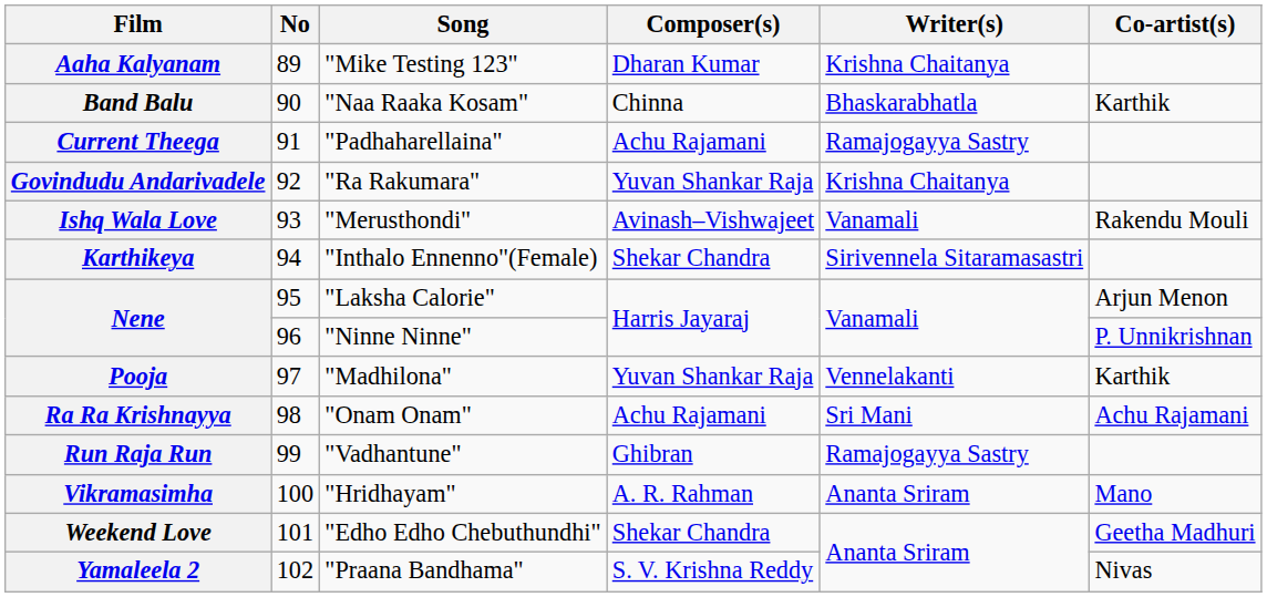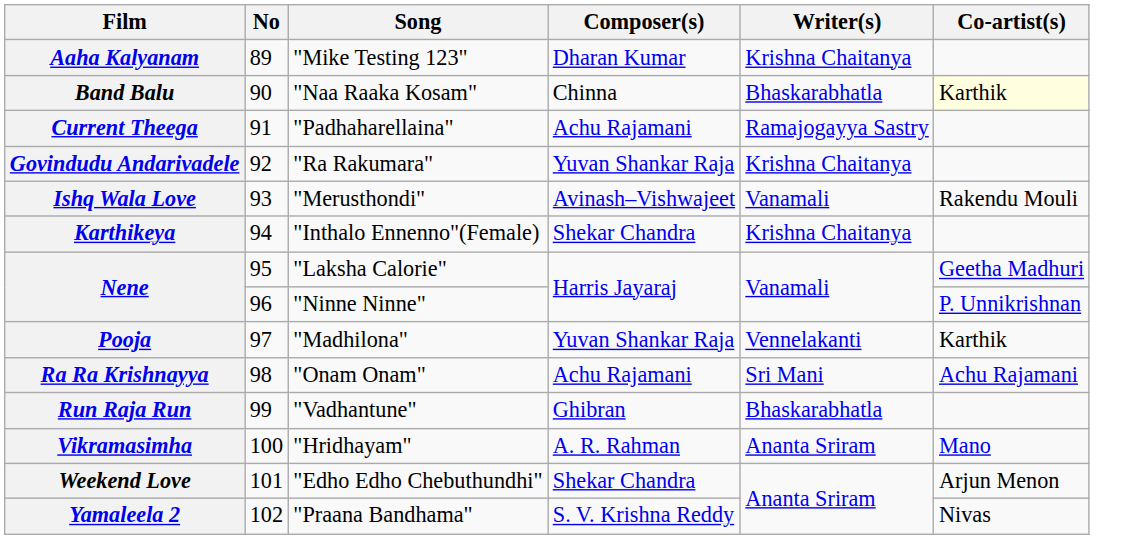Band Balu | Co-artist(s): no background -> lightyellow background
Karthikeya | Writer(s): Sirivennela Sitaramasastri -> Krishna Chaitanya
Nene / "Laksha Calorie" | Co-artist(s): Arjun Menon -> Geetha Madhuri
Run Raja Run | Writer(s): Ramajogayya Sastry -> Bhaskarabhatla
Weekend Love | Co-artist(s): Geetha Madhuri -> Arjun Menon
